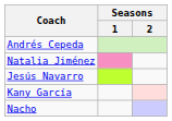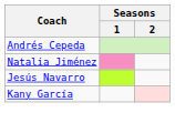- row: Nacho
